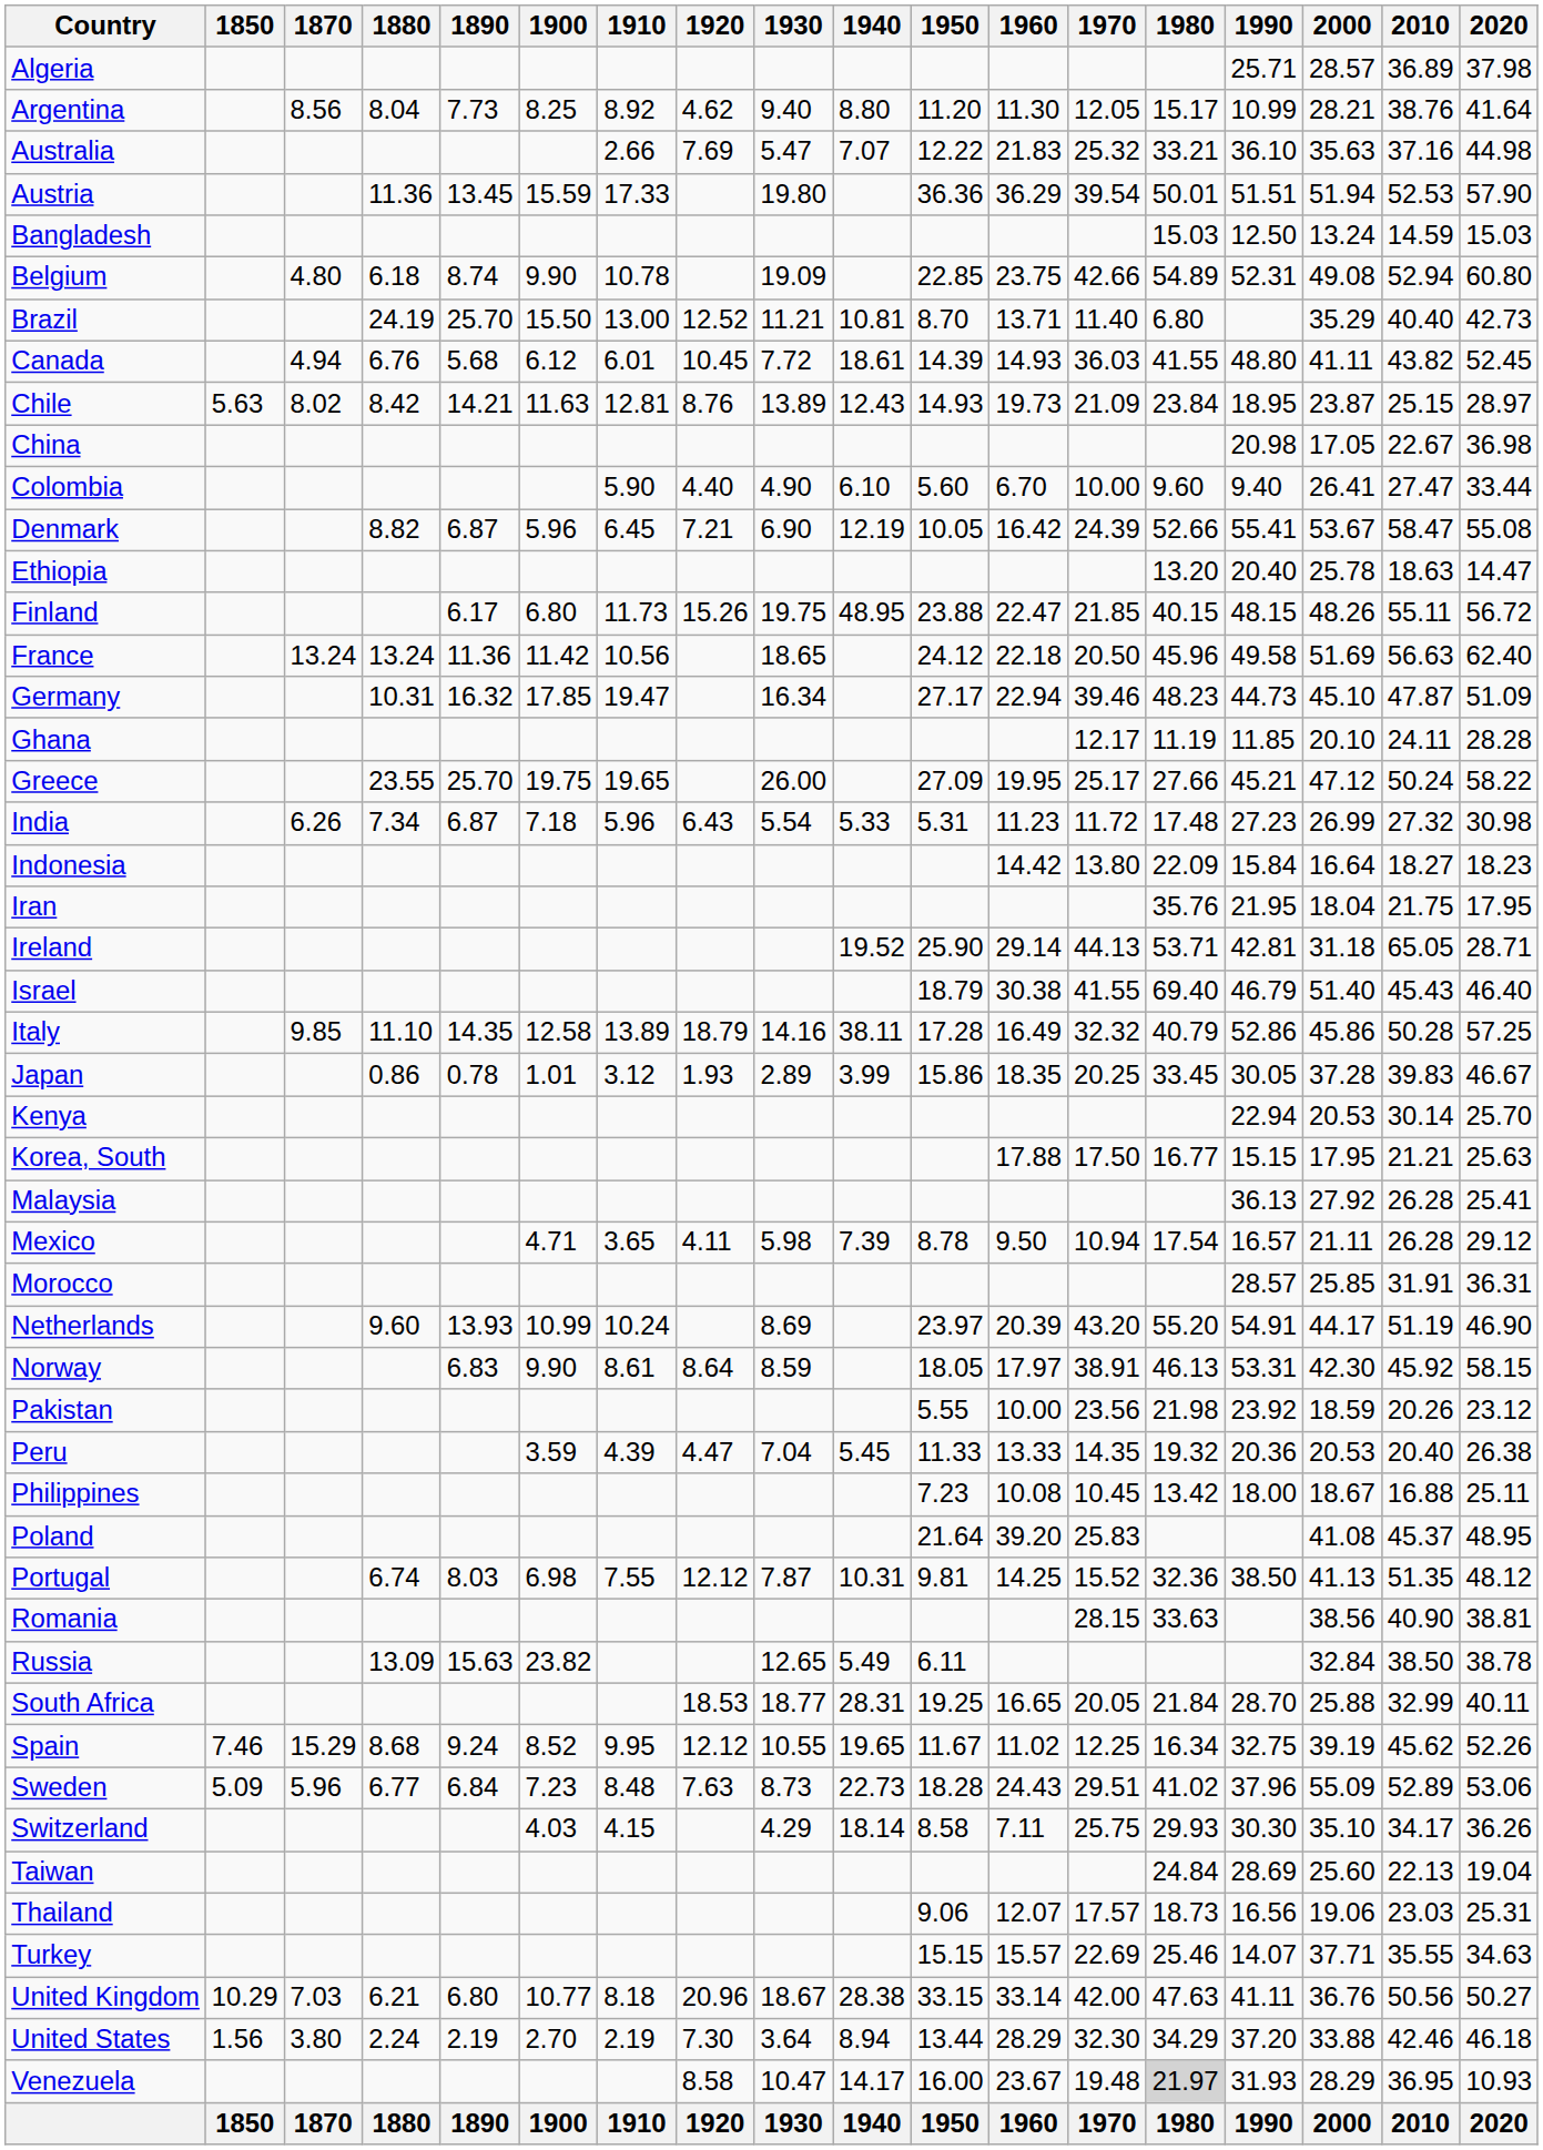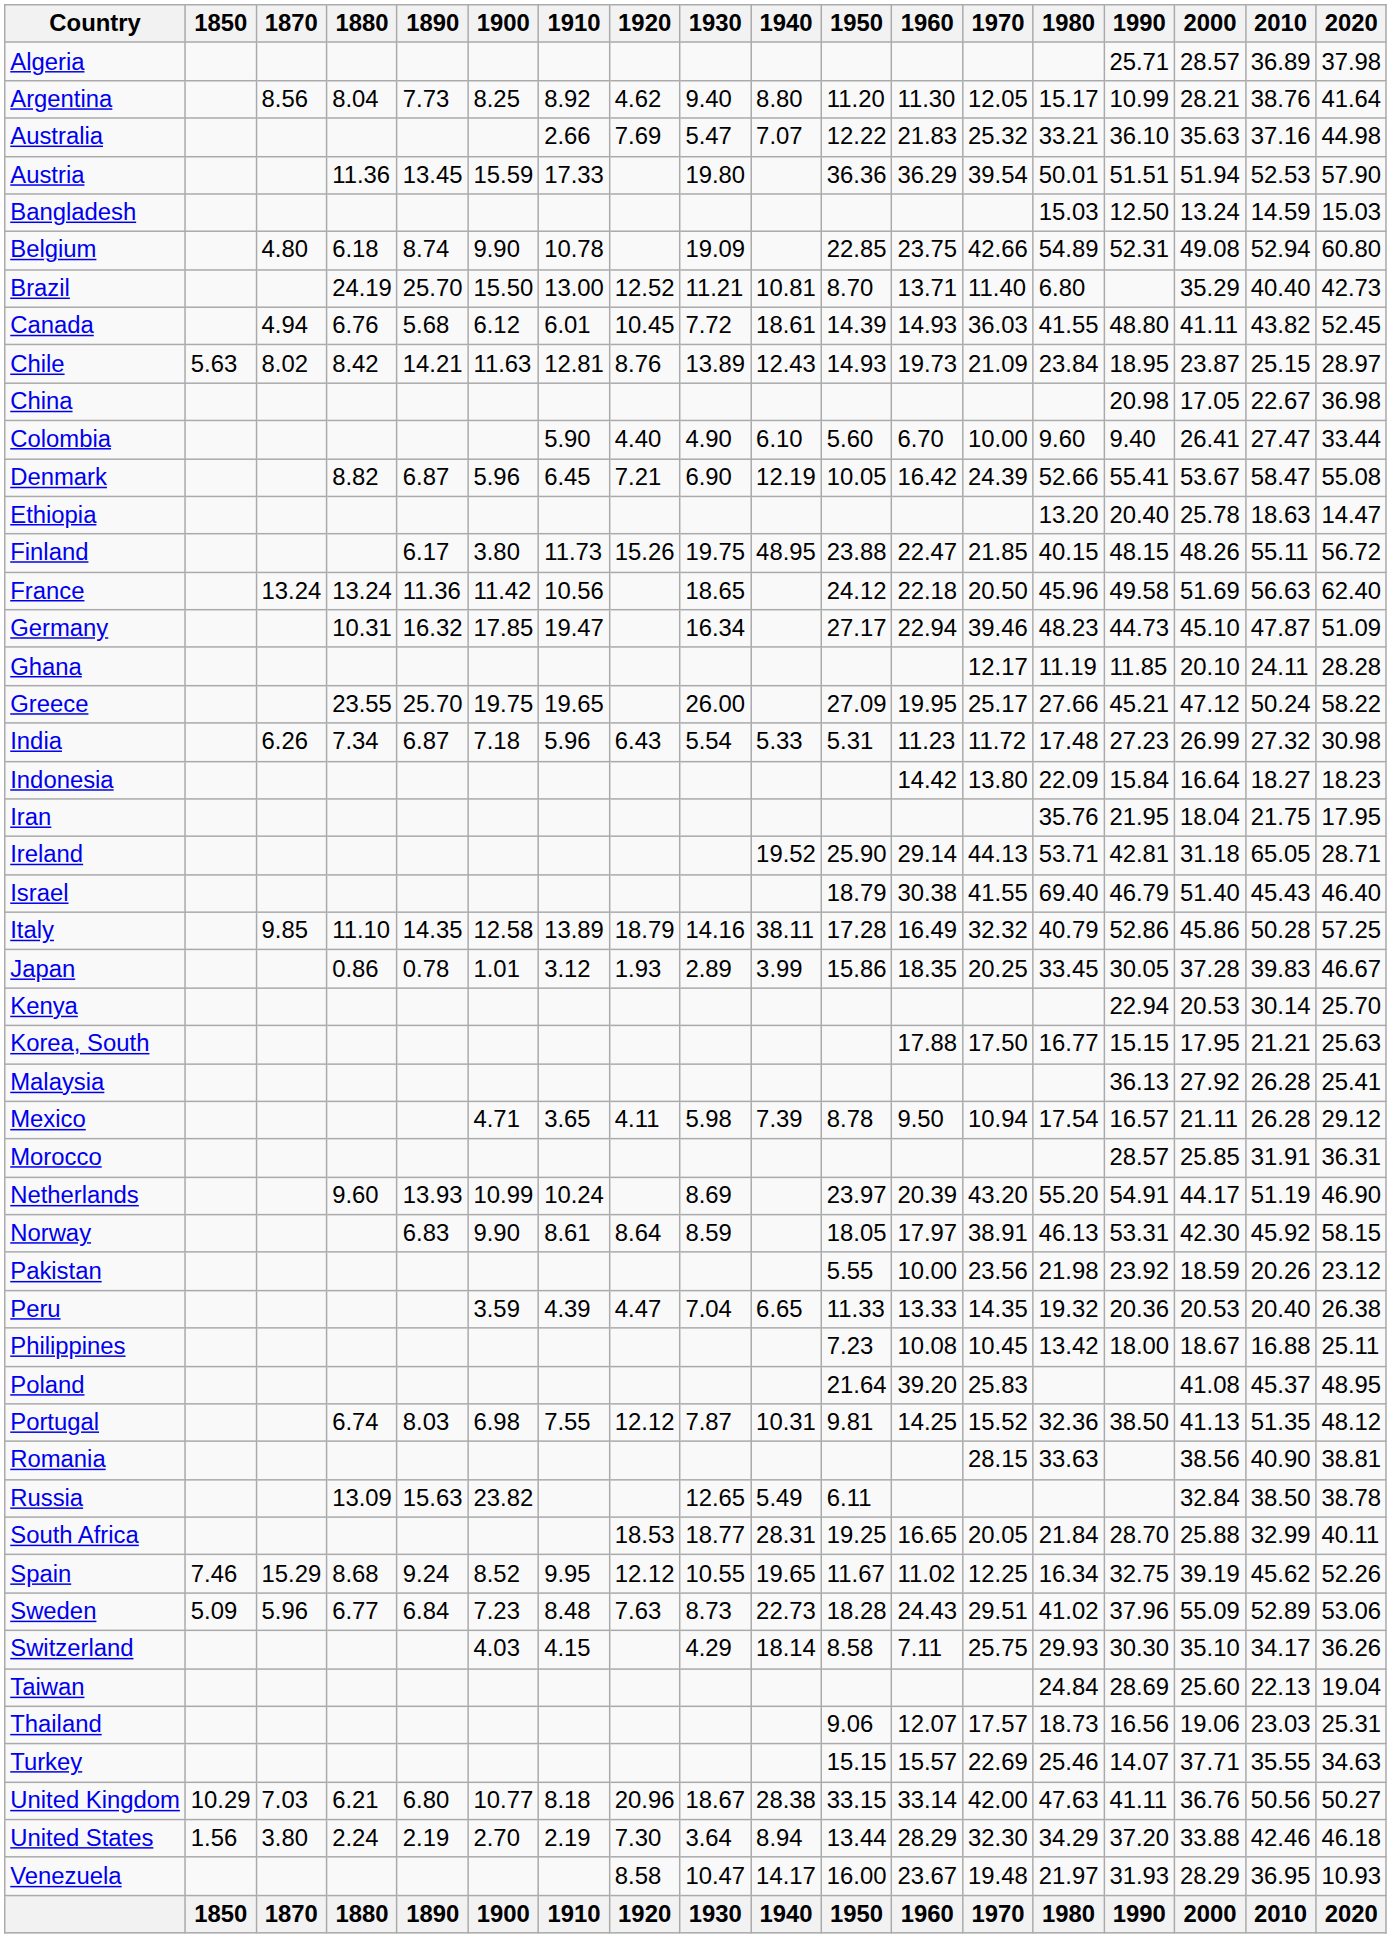Finland | 1900: 6.80 -> 3.80
Peru | 1940: 5.45 -> 6.65
Venezuela | 1980: lightgrey background -> no background
